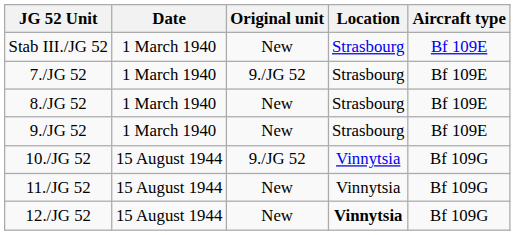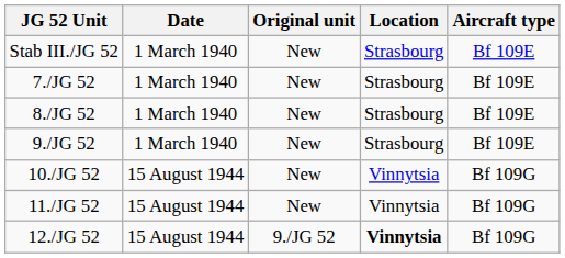7./JG 52 | Original unit: 9./JG 52 -> New
10./JG 52 | Original unit: 9./JG 52 -> New
12./JG 52 | Original unit: New -> 9./JG 52
